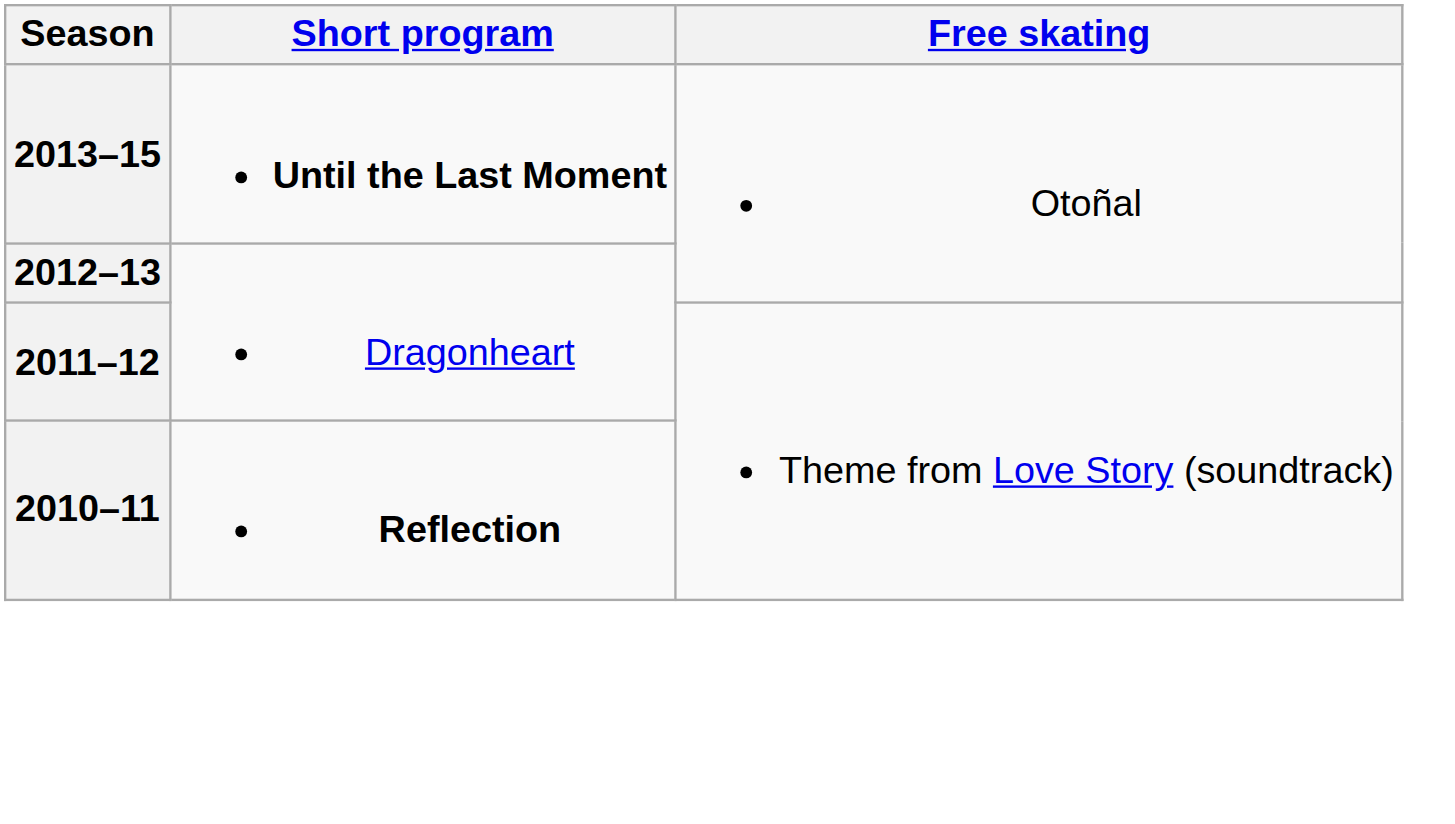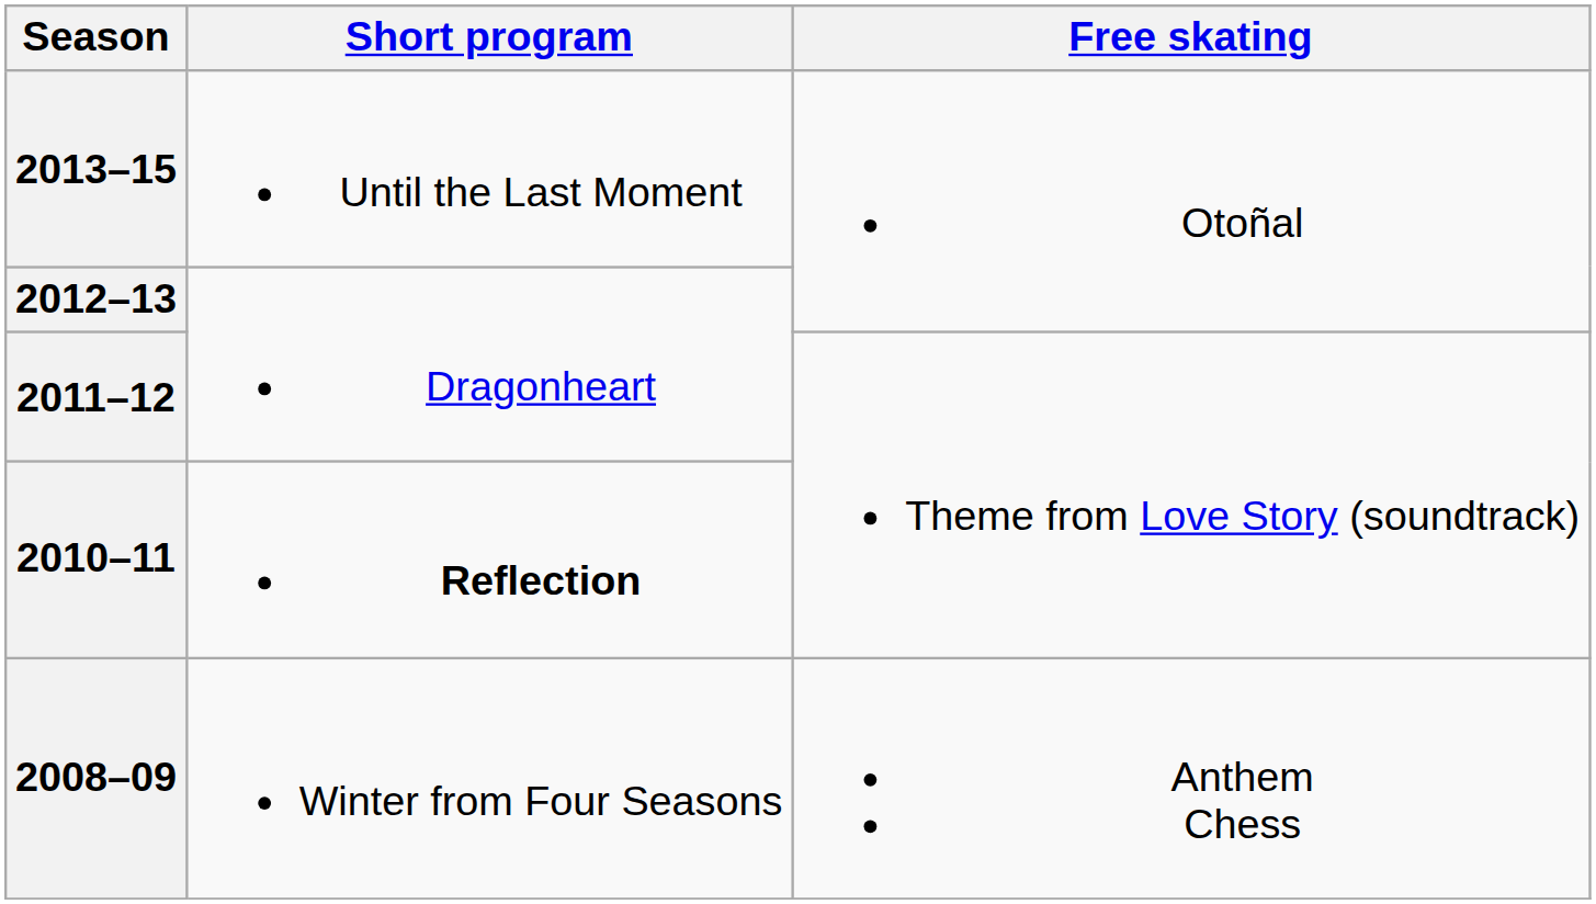2013–15 | Short program: bold -> normal
+ row: 2008–09 | Winter from Four Seasons | Anthem Chess
